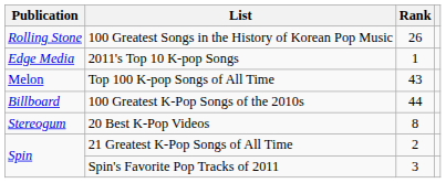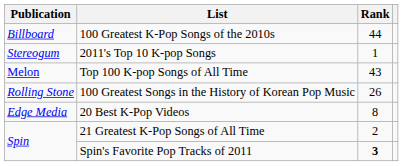rows swapped: 100 Greatest K-Pop Songs of the 2010s <-> 100 Greatest Songs in the History of Korean Pop Music
2011's Top 10 K-pop Songs | Publication: Edge Media -> Stereogum
20 Best K-Pop Videos | Publication: Stereogum -> Edge Media
Spin's Favorite Pop Tracks of 2011 | Rank: normal -> bold
